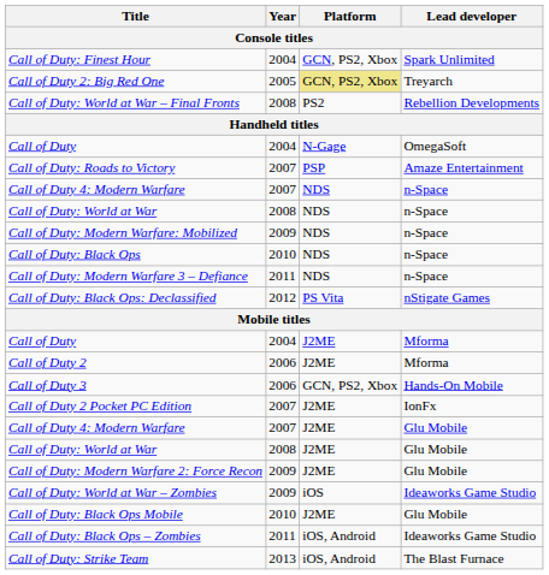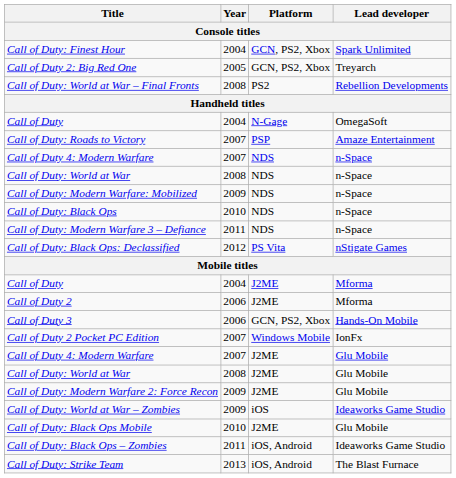Call of Duty 2: Big Red One | Platform: khaki background -> no background
Call of Duty 2 Pocket PC Edition | Platform: J2ME -> Windows Mobile
